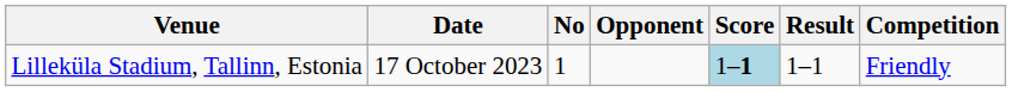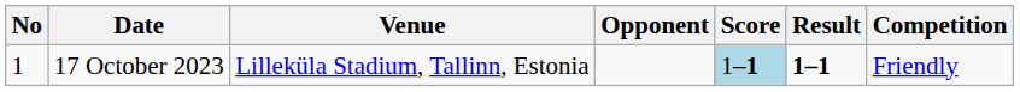columns swapped: No <-> Venue
17 October 2023 | Result: normal -> bold
